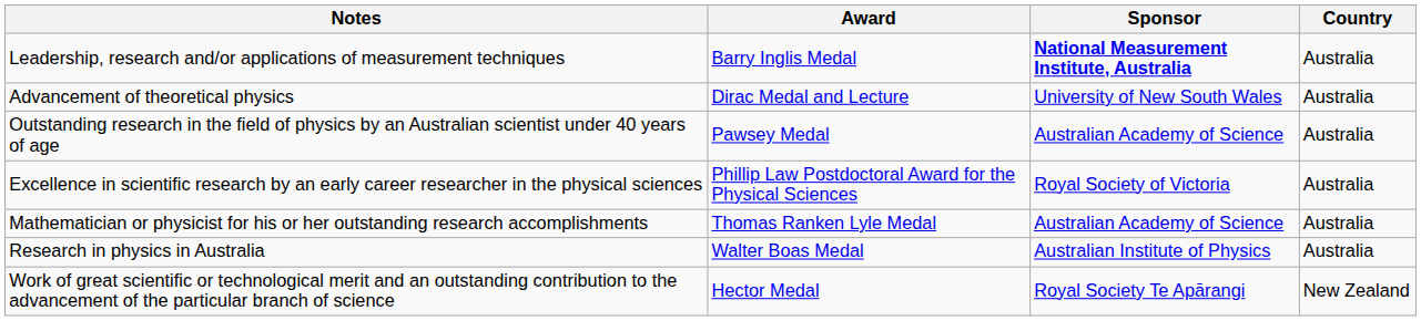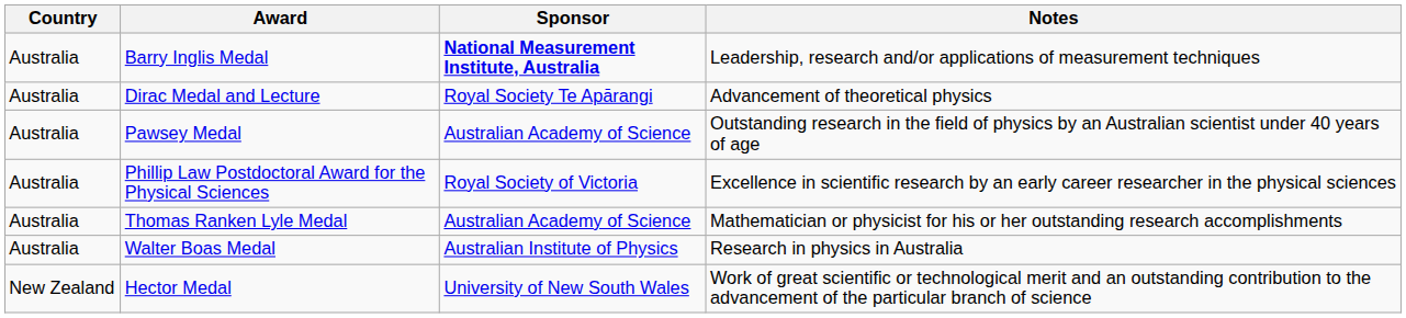columns swapped: Country <-> Notes
Dirac Medal and Lecture | Sponsor: University of New South Wales -> Royal Society Te Apārangi
Hector Medal | Sponsor: Royal Society Te Apārangi -> University of New South Wales
